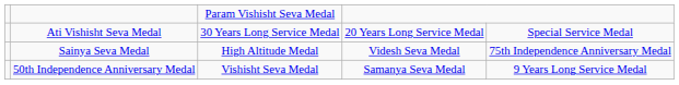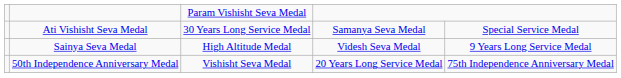Ati Vishisht Seva Medal | column 4: 20 Years Long Service Medal -> Samanya Seva Medal
Sainya Seva Medal | column 5: 75th Independence Anniversary Medal -> 9 Years Long Service Medal
50th Independence Anniversary Medal | column 4: Samanya Seva Medal -> 20 Years Long Service Medal
50th Independence Anniversary Medal | column 5: 9 Years Long Service Medal -> 75th Independence Anniversary Medal
